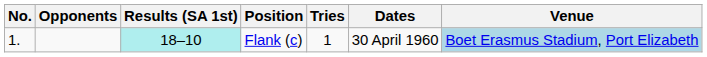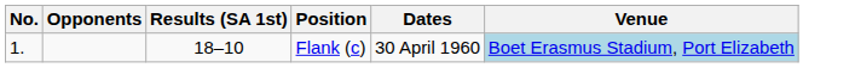- column: Tries | 1
Flank (c) | Results (SA 1st): paleturquoise background -> no background
